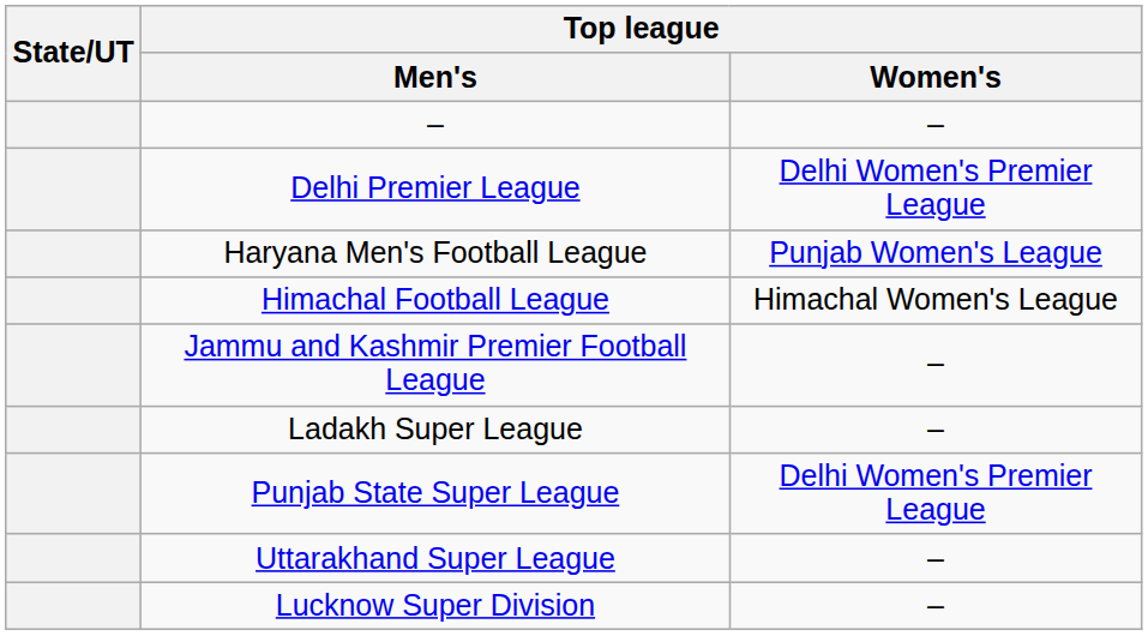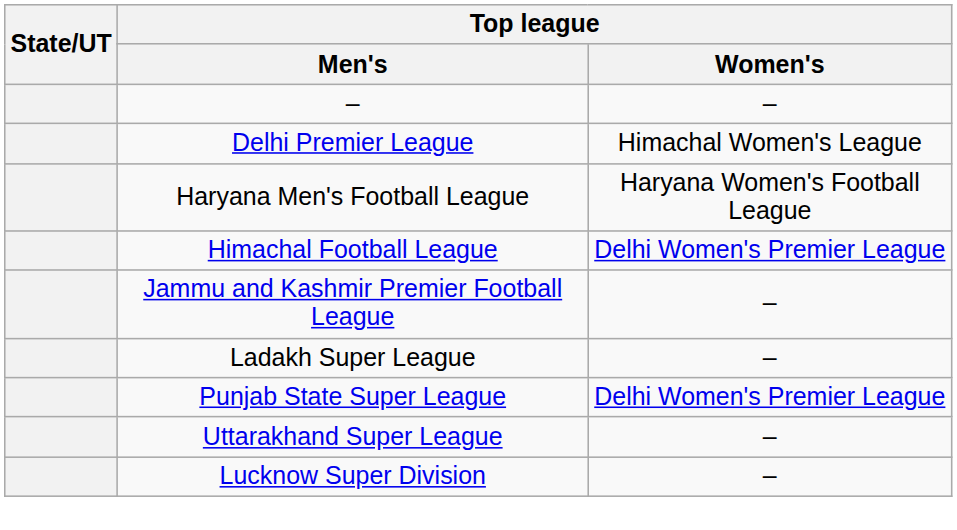Delhi Premier League | Top league / Women's: Delhi Women's Premier League -> Himachal Women's League
Haryana Men's Football League | Top league / Women's: Punjab Women's League -> Haryana Women's Football League
Himachal Football League | Top league / Women's: Himachal Women's League -> Delhi Women's Premier League
